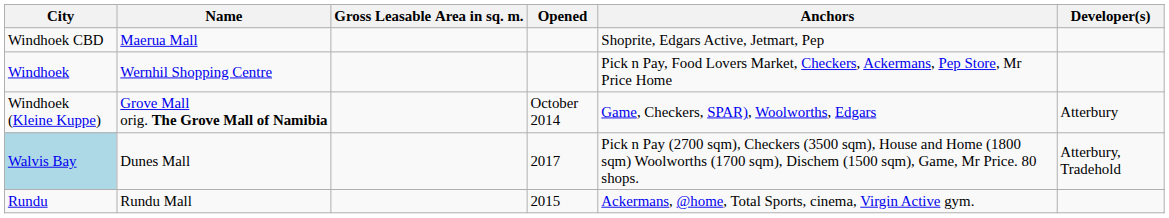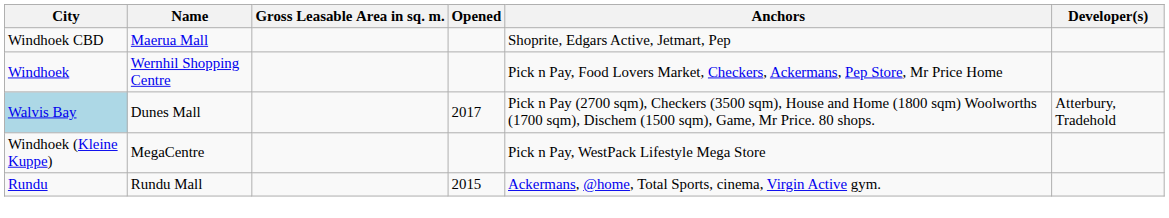- row: Windhoek (Kleine Kuppe) | Grove Mall orig. The Grove Mall of Namibia | October 2014 | Game, Checkers, SPAR), Woolworths, Edgars | Atterbury
+ row: Windhoek (Kleine Kuppe) | MegaCentre | Pick n Pay, WestPack Lifestyle Mega Store
